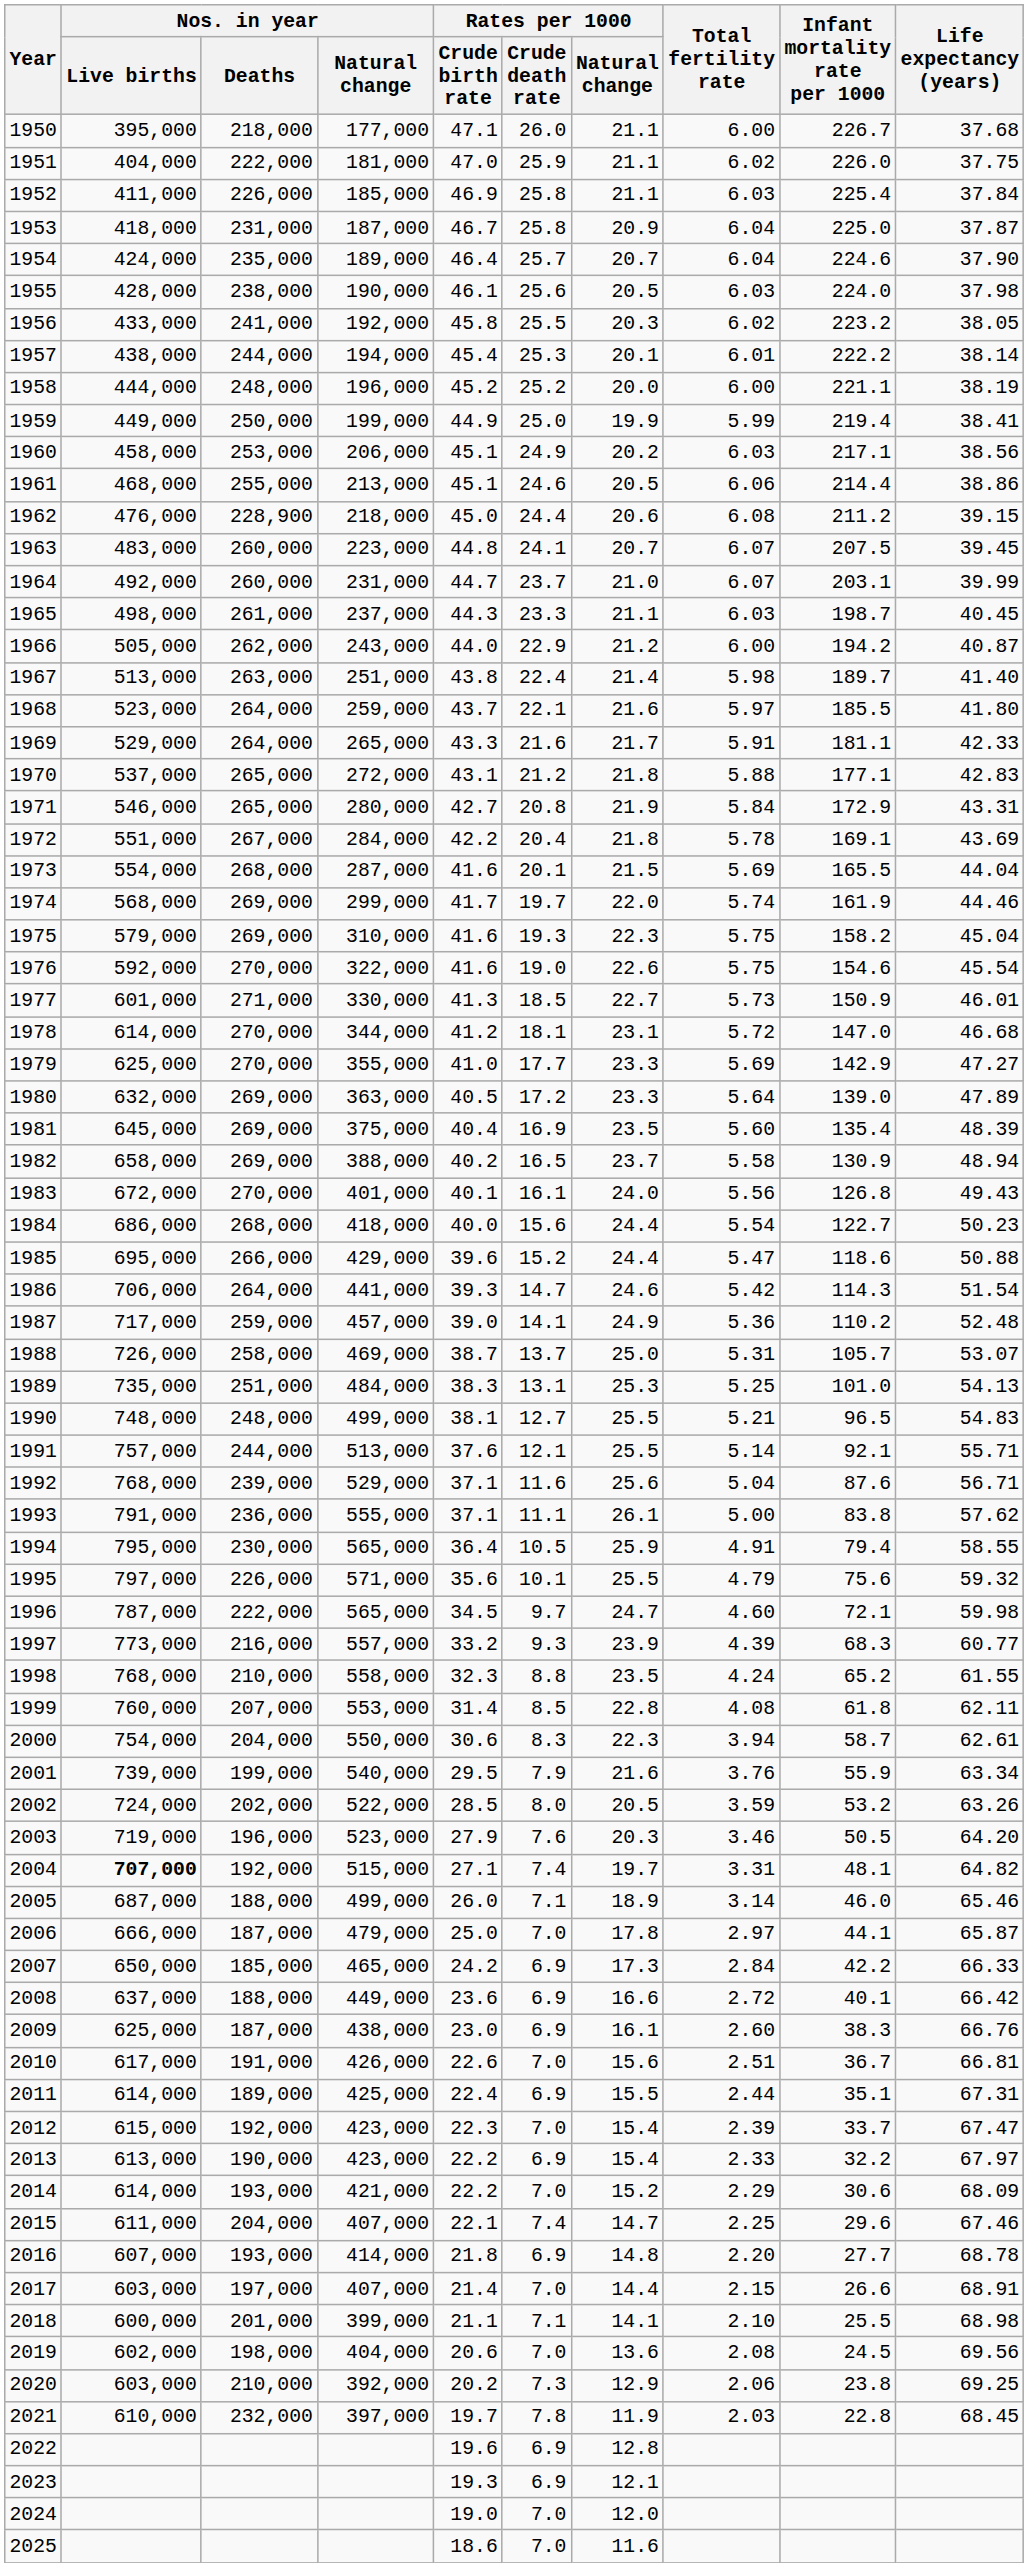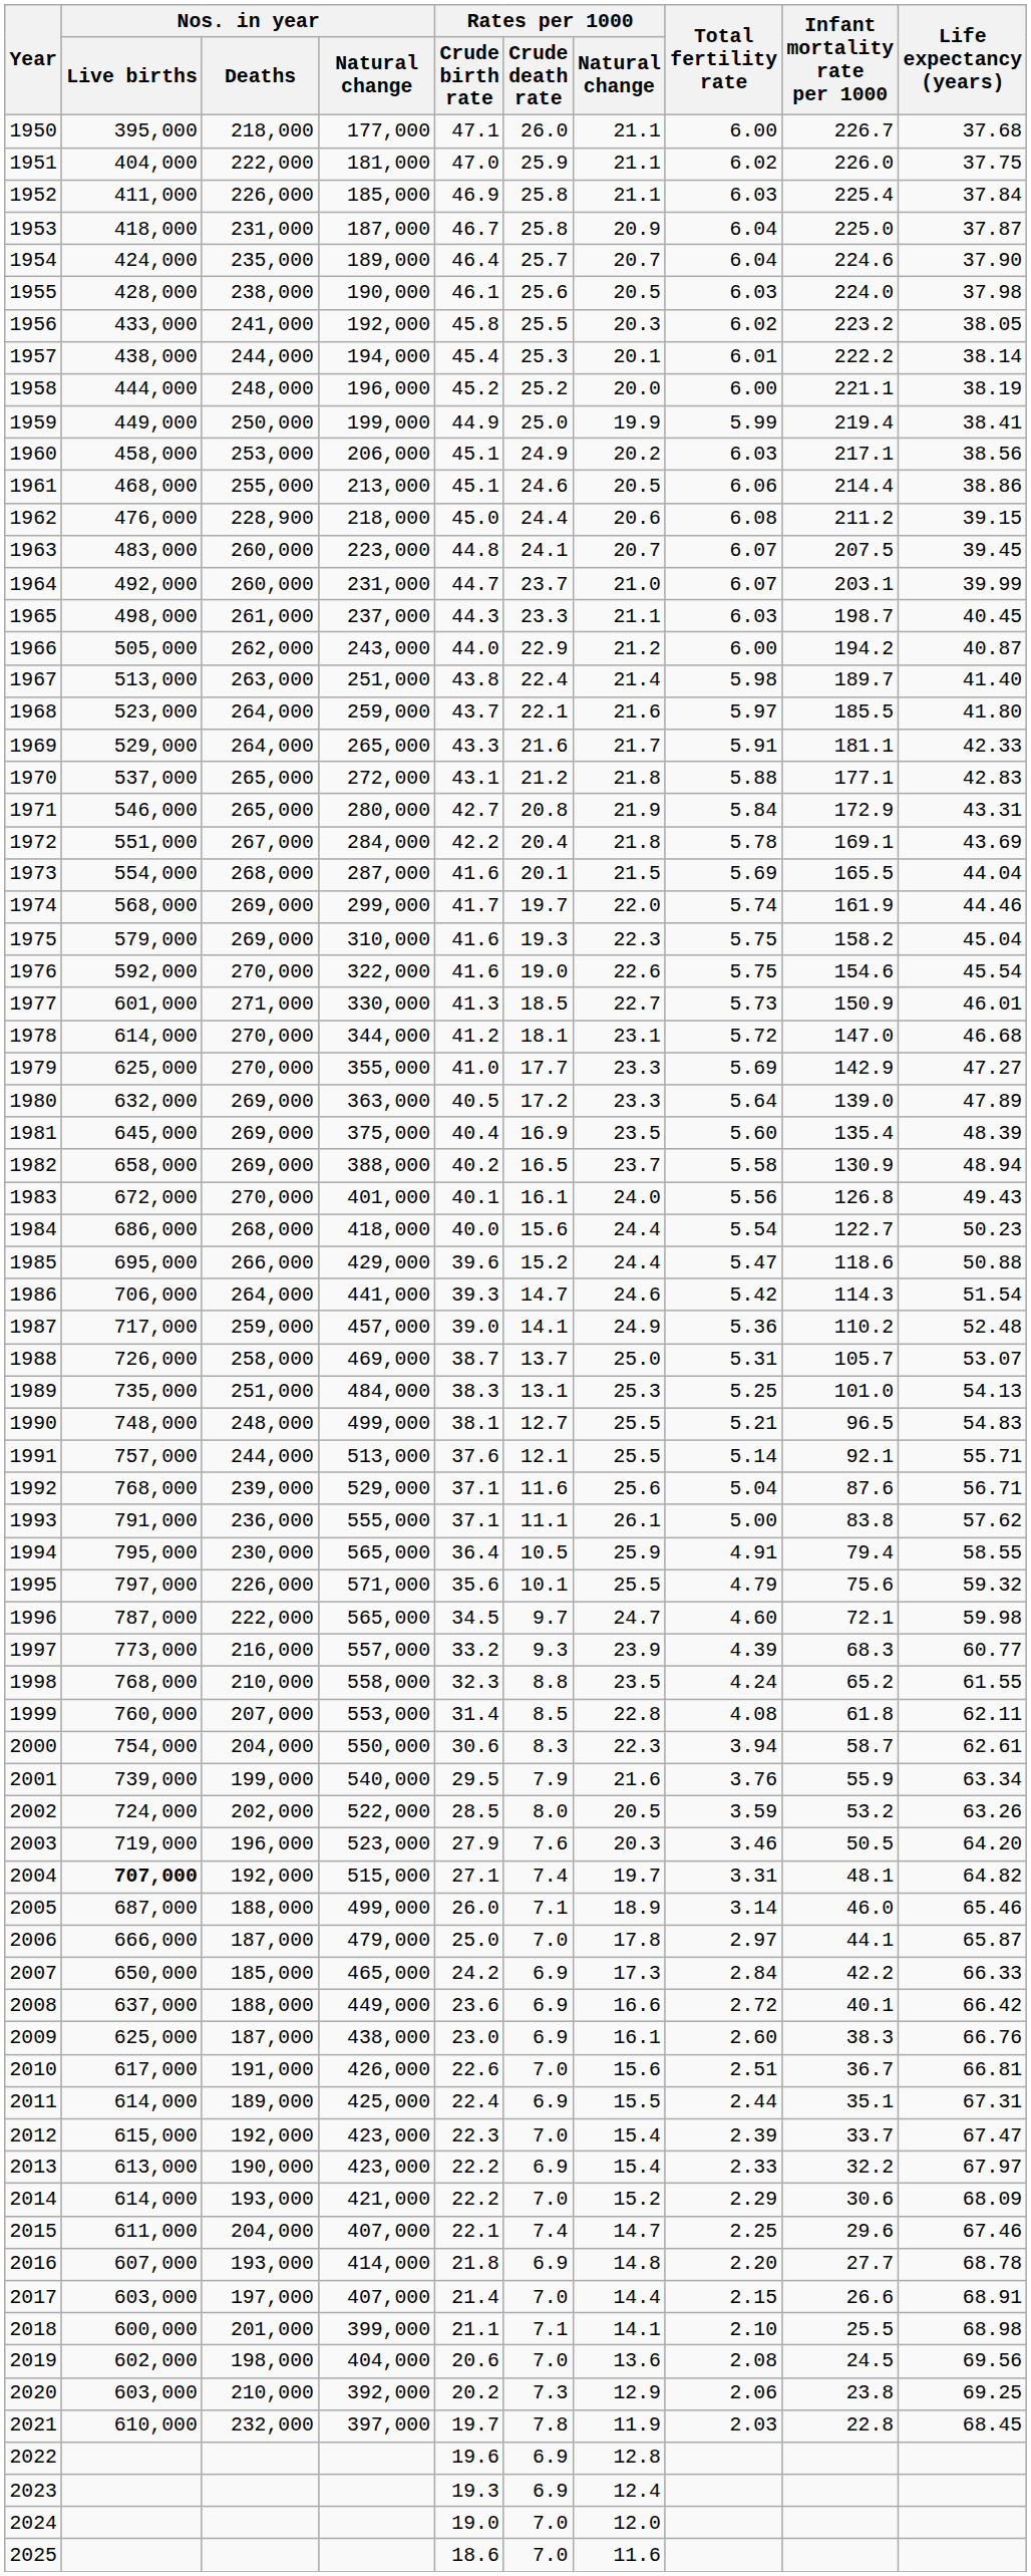2023 | Rates per 1000 / Natural change: 12.1 -> 12.4
